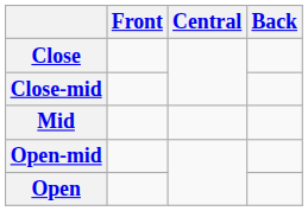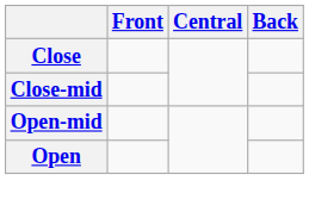- row: Mid
